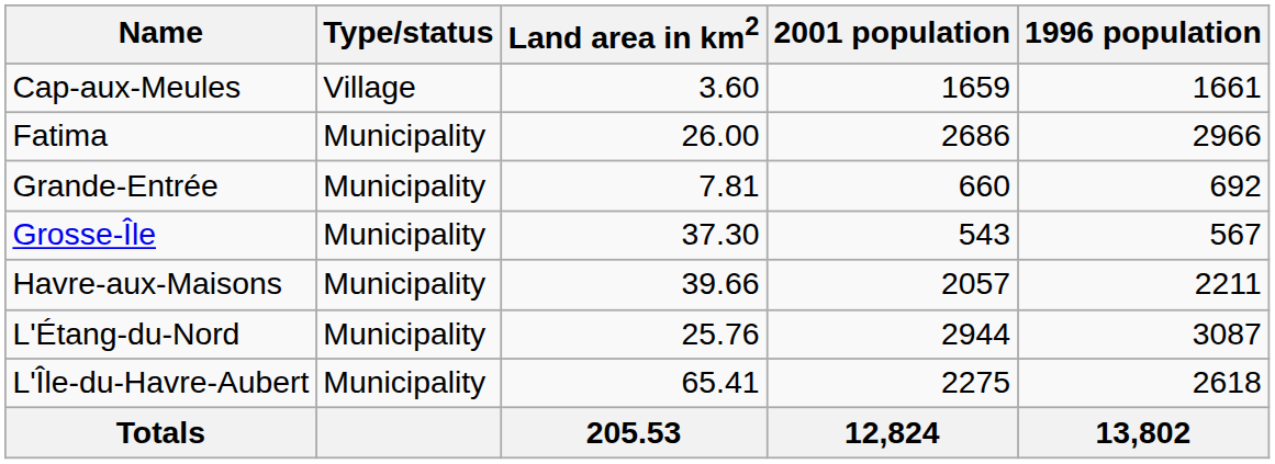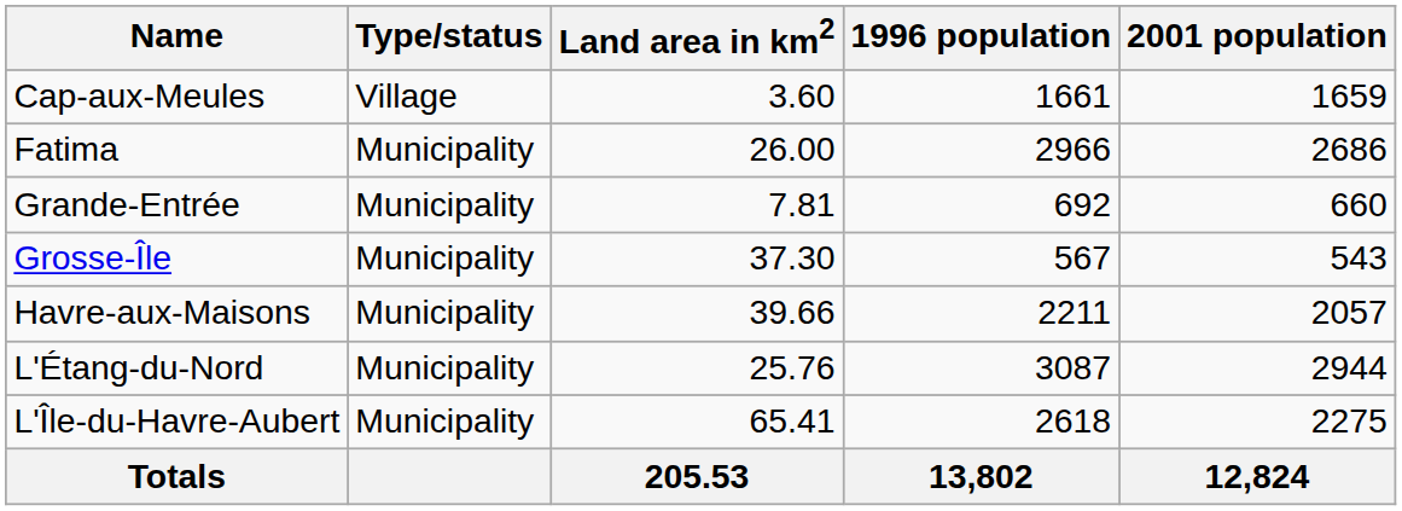columns swapped: 2001 population <-> 1996 population
